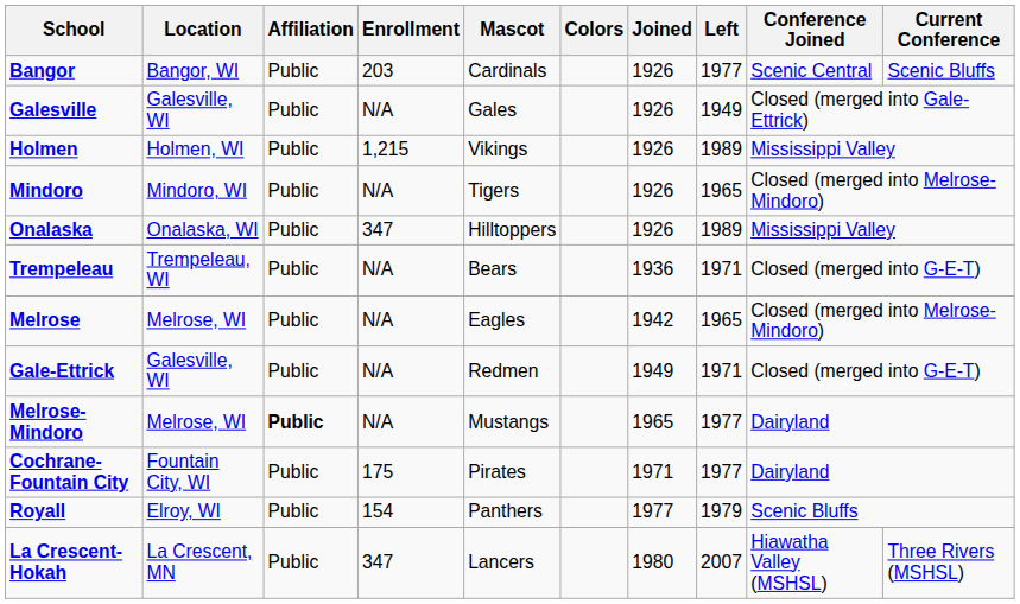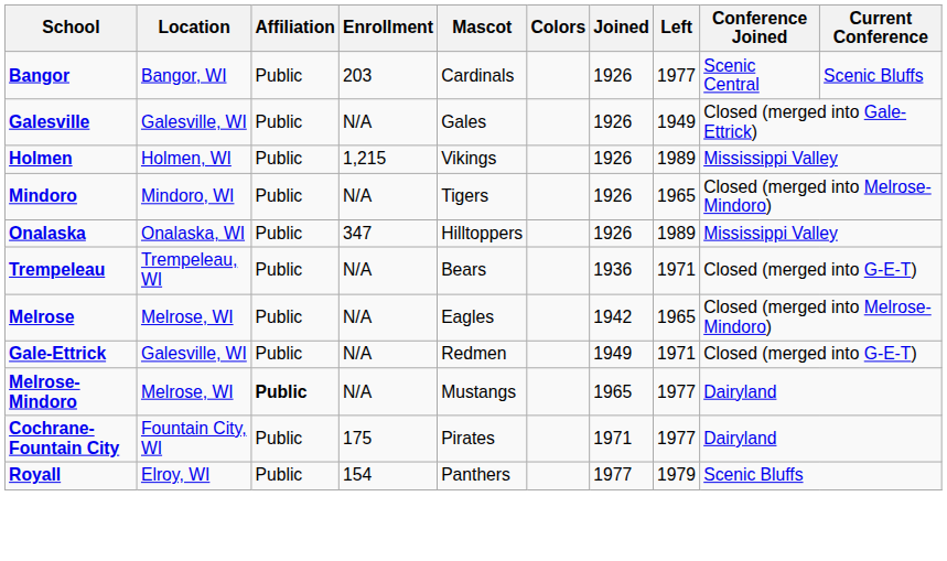- row: La Crescent-Hokah | La Crescent, MN | Public | 347 | Lancers | 1980 | 2007 | Hiawatha Valley (MSHSL) | Three Rivers (MSHSL)
